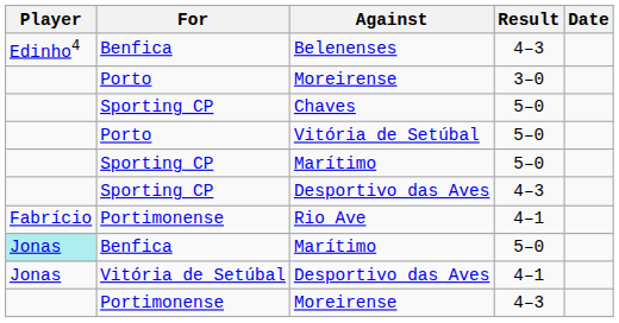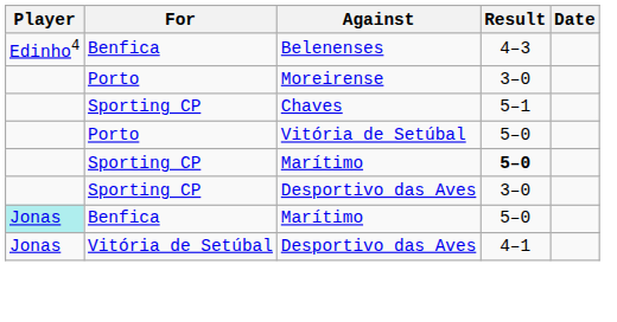Chaves | Result: 5–0 -> 5–1
Sporting CP / Marítimo | Result: normal -> bold
Sporting CP / Desportivo das Aves | Result: 4–3 -> 3–0
- row: Fabrício | Portimonense | Rio Ave | 4–1
- row: Portimonense | Moreirense | 4–3
